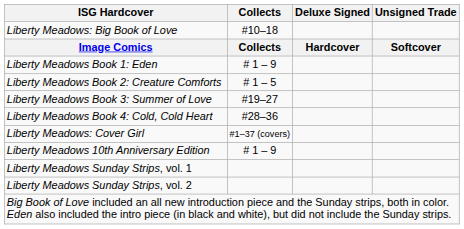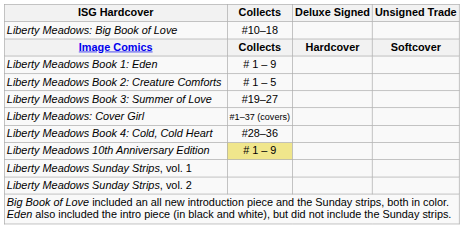rows swapped: Liberty Meadows Book 4: Cold, Cold Heart <-> Liberty Meadows: Cover Girl
Liberty Meadows 10th Anniversary Edition | Collects: no background -> khaki background
